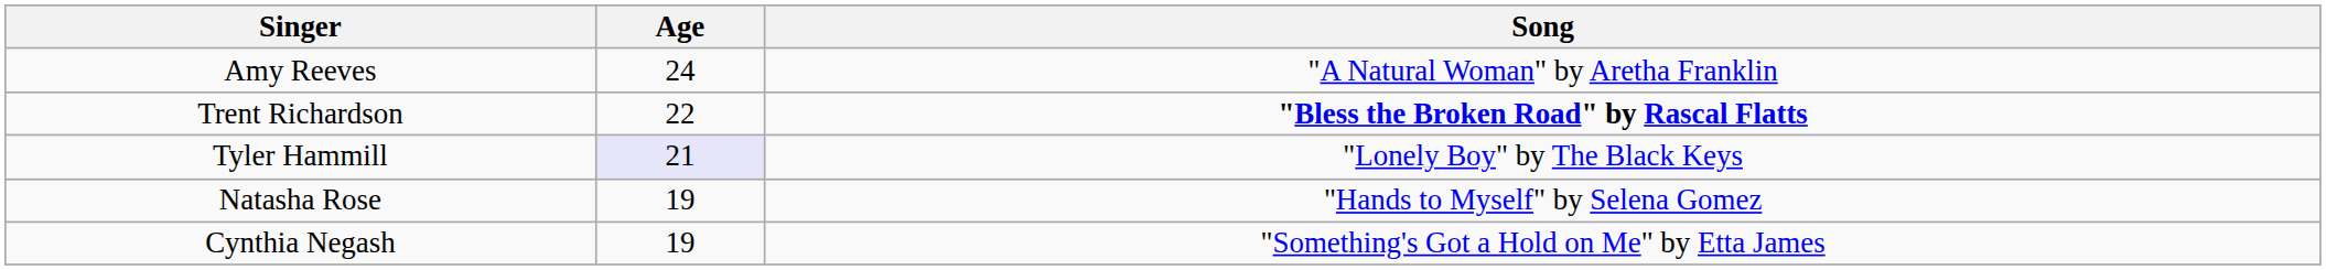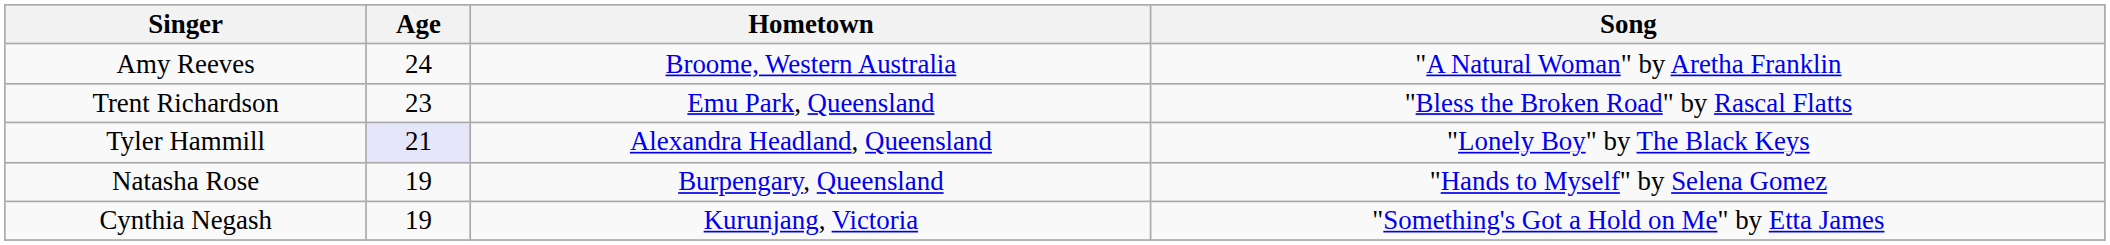+ column: Hometown | Broome, Western Australia | Emu Park, Queensland | Alexandra Headland, Queensland | Burpengary, Queensland | Kurunjang, Victoria
Trent Richardson | Age: 22 -> 23
Trent Richardson | Song: bold -> normal
